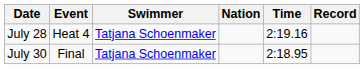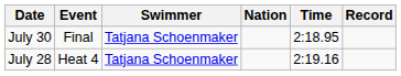rows swapped: July 28 <-> July 30
